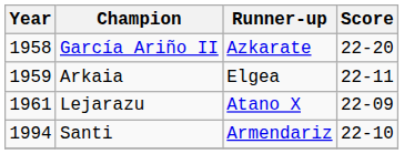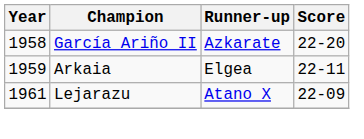- row: 1994 | Santi | Armendariz | 22-10
